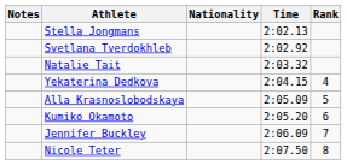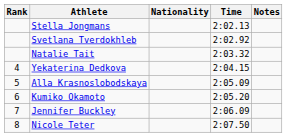columns swapped: Rank <-> Notes
